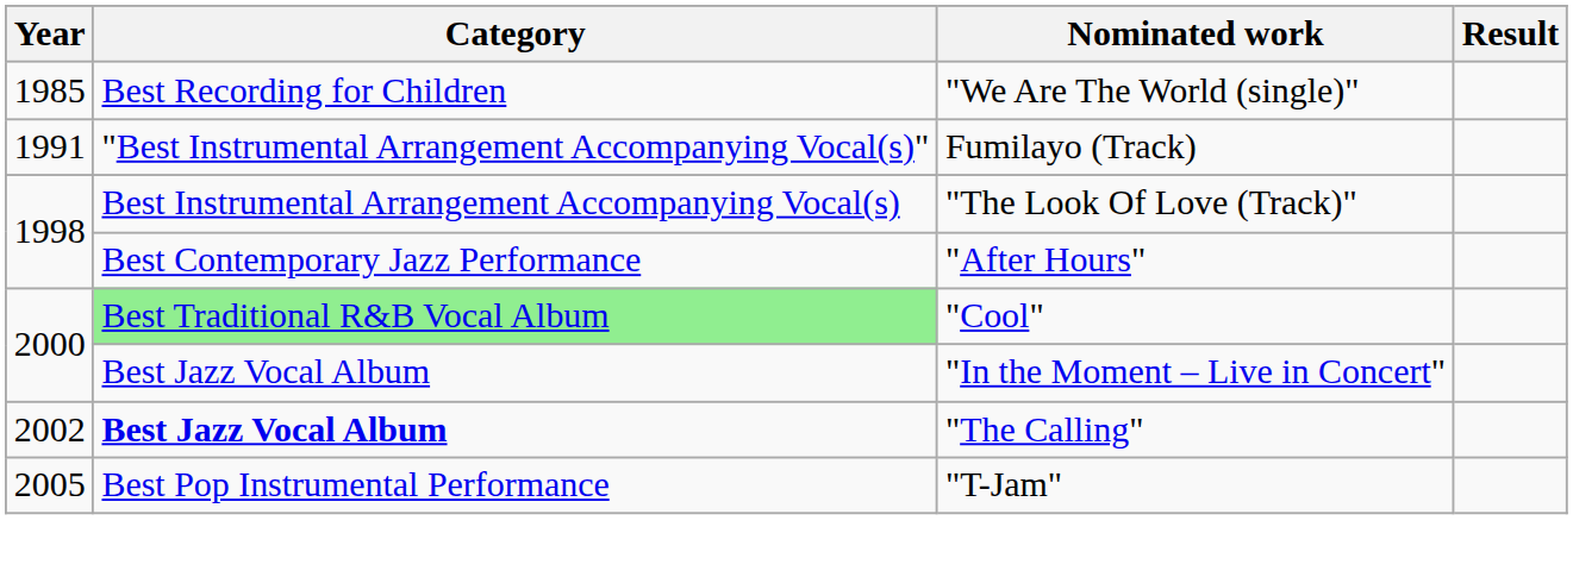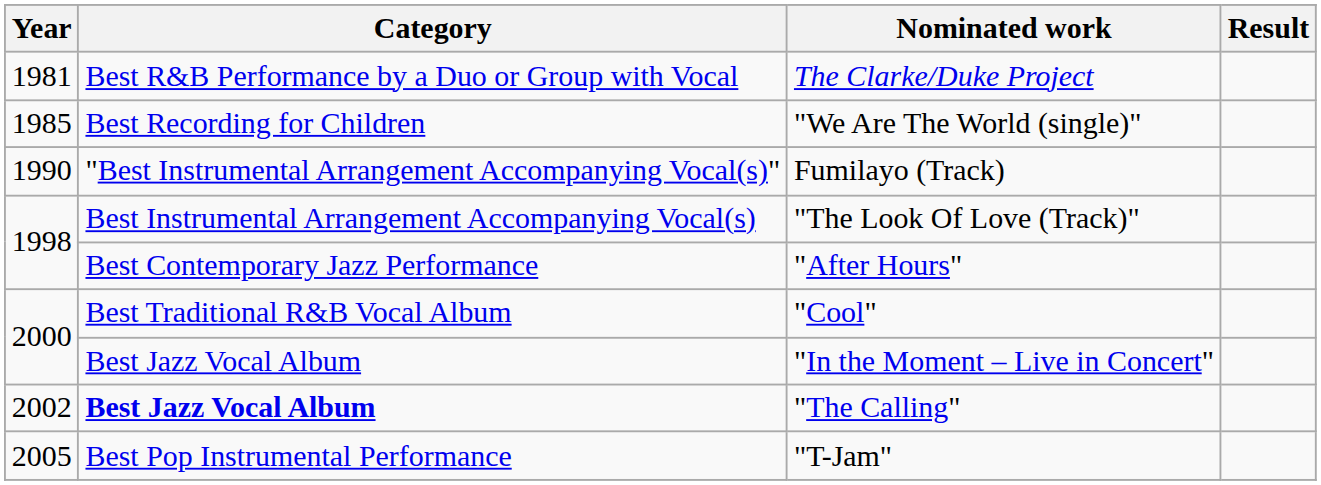+ row: 1981 | Best R&B Performance by a Duo or Group with Vocal | The Clarke/Duke Project
Fumilayo (Track) | Year: 1991 -> 1990
"Cool" | Category: lightgreen background -> no background
